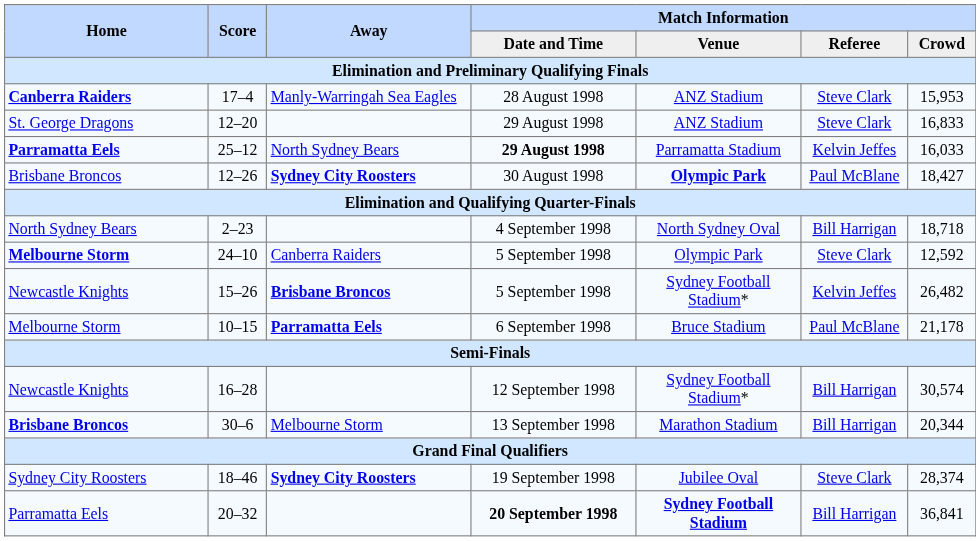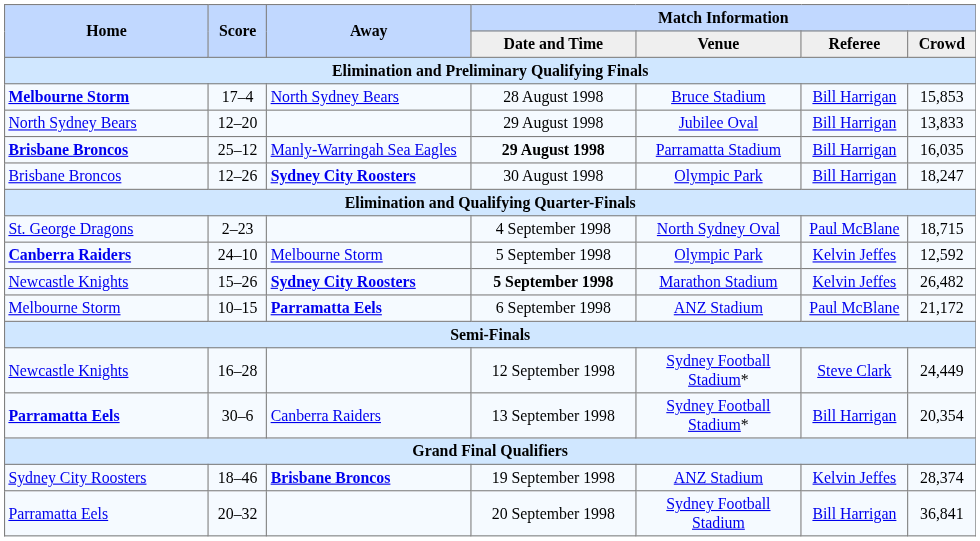17–4 | Home: Canberra Raiders -> Melbourne Storm
17–4 | Away: Manly-Warringah Sea Eagles -> North Sydney Bears
17–4 | Match Information / Venue: ANZ Stadium -> Bruce Stadium
17–4 | Match Information / Referee: Steve Clark -> Bill Harrigan
17–4 | Match Information / Crowd: 15,953 -> 15,853
12–20 | Home: St. George Dragons -> North Sydney Bears
12–20 | Match Information / Venue: ANZ Stadium -> Jubilee Oval
12–20 | Match Information / Referee: Steve Clark -> Bill Harrigan
12–20 | Match Information / Crowd: 16,833 -> 13,833
25–12 | Home: Parramatta Eels -> Brisbane Broncos
25–12 | Away: North Sydney Bears -> Manly-Warringah Sea Eagles
25–12 | Match Information / Referee: Kelvin Jeffes -> Bill Harrigan
25–12 | Match Information / Crowd: 16,033 -> 16,035
12–26 | Match Information / Venue: bold -> normal
12–26 | Match Information / Referee: Paul McBlane -> Bill Harrigan
12–26 | Match Information / Crowd: 18,427 -> 18,247
2–23 | Home: North Sydney Bears -> St. George Dragons
2–23 | Match Information / Referee: Bill Harrigan -> Paul McBlane
2–23 | Match Information / Crowd: 18,718 -> 18,715
24–10 | Home: Melbourne Storm -> Canberra Raiders
24–10 | Away: Canberra Raiders -> Melbourne Storm
24–10 | Match Information / Referee: Steve Clark -> Kelvin Jeffes
15–26 | Away: Brisbane Broncos -> Sydney City Roosters
15–26 | Match Information / Date and Time: normal -> bold
15–26 | Match Information / Venue: Sydney Football Stadium* -> Marathon Stadium
10–15 | Match Information / Venue: Bruce Stadium -> ANZ Stadium
10–15 | Match Information / Crowd: 21,178 -> 21,172
16–28 | Match Information / Referee: Bill Harrigan -> Steve Clark
16–28 | Match Information / Crowd: 30,574 -> 24,449
30–6 | Home: Brisbane Broncos -> Parramatta Eels
30–6 | Away: Melbourne Storm -> Canberra Raiders
30–6 | Match Information / Venue: Marathon Stadium -> Sydney Football Stadium*
30–6 | Match Information / Crowd: 20,344 -> 20,354
18–46 | Away: Sydney City Roosters -> Brisbane Broncos
18–46 | Match Information / Venue: Jubilee Oval -> ANZ Stadium
18–46 | Match Information / Referee: Steve Clark -> Kelvin Jeffes
20–32 | Match Information / Date and Time: bold -> normal
20–32 | Match Information / Venue: bold -> normal
